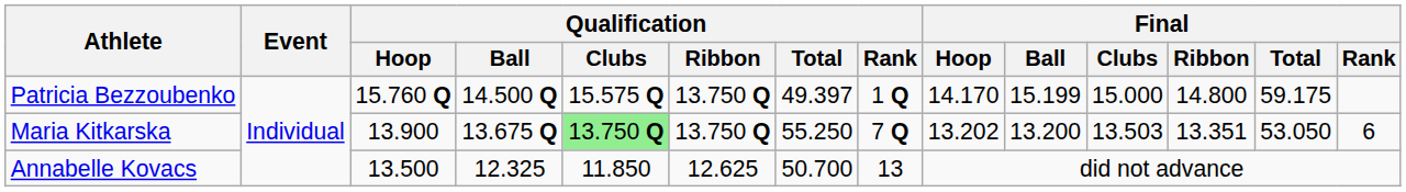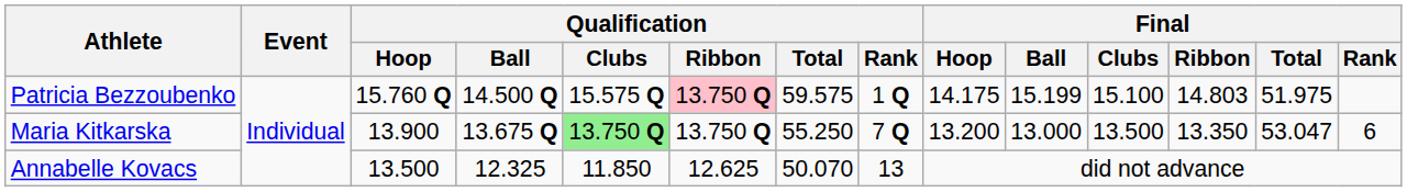Patricia Bezzoubenko | Qualification / Ribbon: no background -> pink background
Patricia Bezzoubenko | Qualification / Total: 49.397 -> 59.575
Patricia Bezzoubenko | Final / Hoop: 14.170 -> 14.175
Patricia Bezzoubenko | Final / Clubs: 15.000 -> 15.100
Patricia Bezzoubenko | Final / Ribbon: 14.800 -> 14.803
Patricia Bezzoubenko | Final / Total: 59.175 -> 51.975
Maria Kitkarska | Final / Hoop: 13.202 -> 13.200
Maria Kitkarska | Final / Ball: 13.200 -> 13.000
Maria Kitkarska | Final / Clubs: 13.503 -> 13.500
Maria Kitkarska | Final / Ribbon: 13.351 -> 13.350
Maria Kitkarska | Final / Total: 53.050 -> 53.047
Annabelle Kovacs | Qualification / Total: 50.700 -> 50.070
